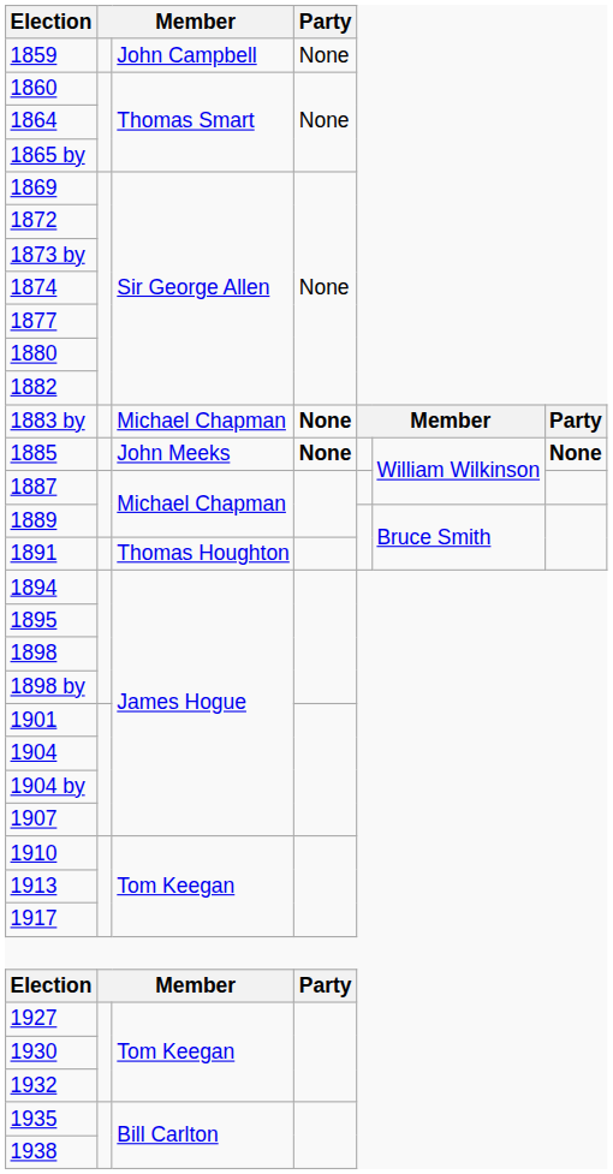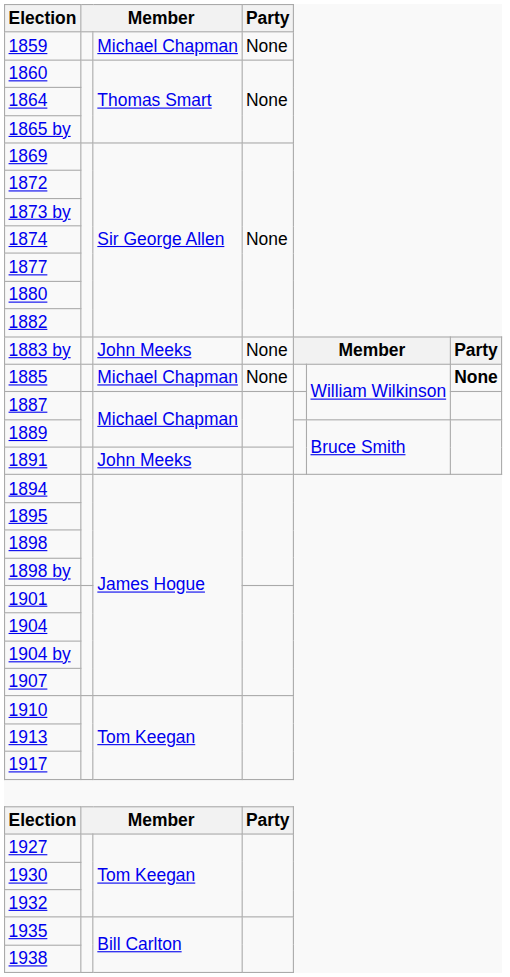1859 | column 3: John Campbell -> Michael Chapman
1883 by | column 3: Michael Chapman -> John Meeks
1883 by | Party: bold -> normal
1885 | column 3: John Meeks -> Michael Chapman
1885 | Party: bold -> normal
1891 | column 3: Thomas Houghton -> John Meeks
